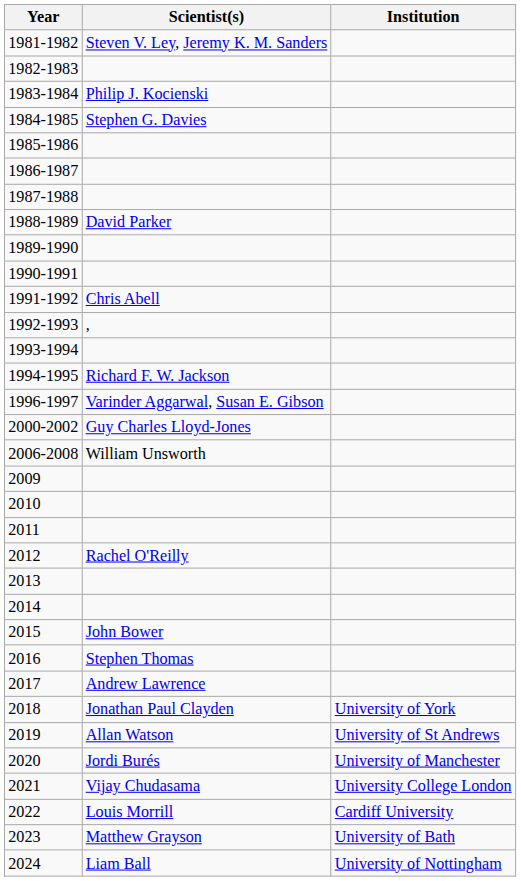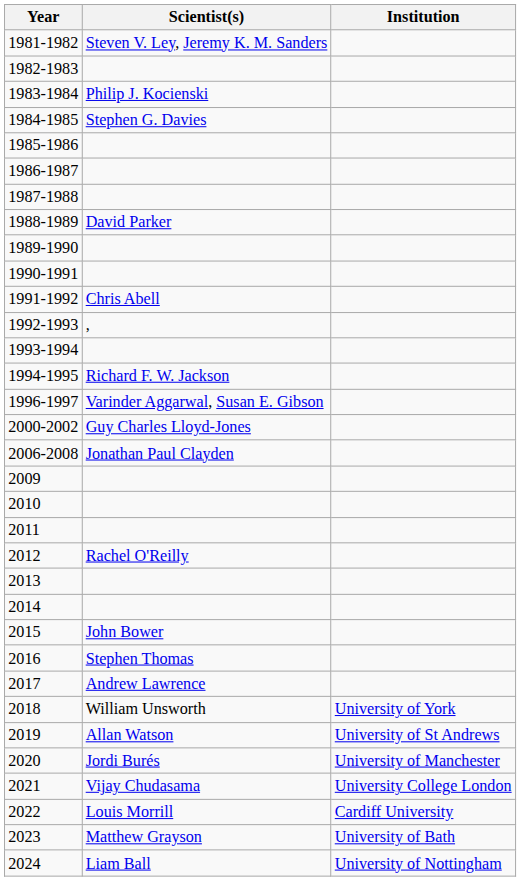2006-2008 | Scientist(s): William Unsworth -> Jonathan Paul Clayden
2018 | Scientist(s): Jonathan Paul Clayden -> William Unsworth
